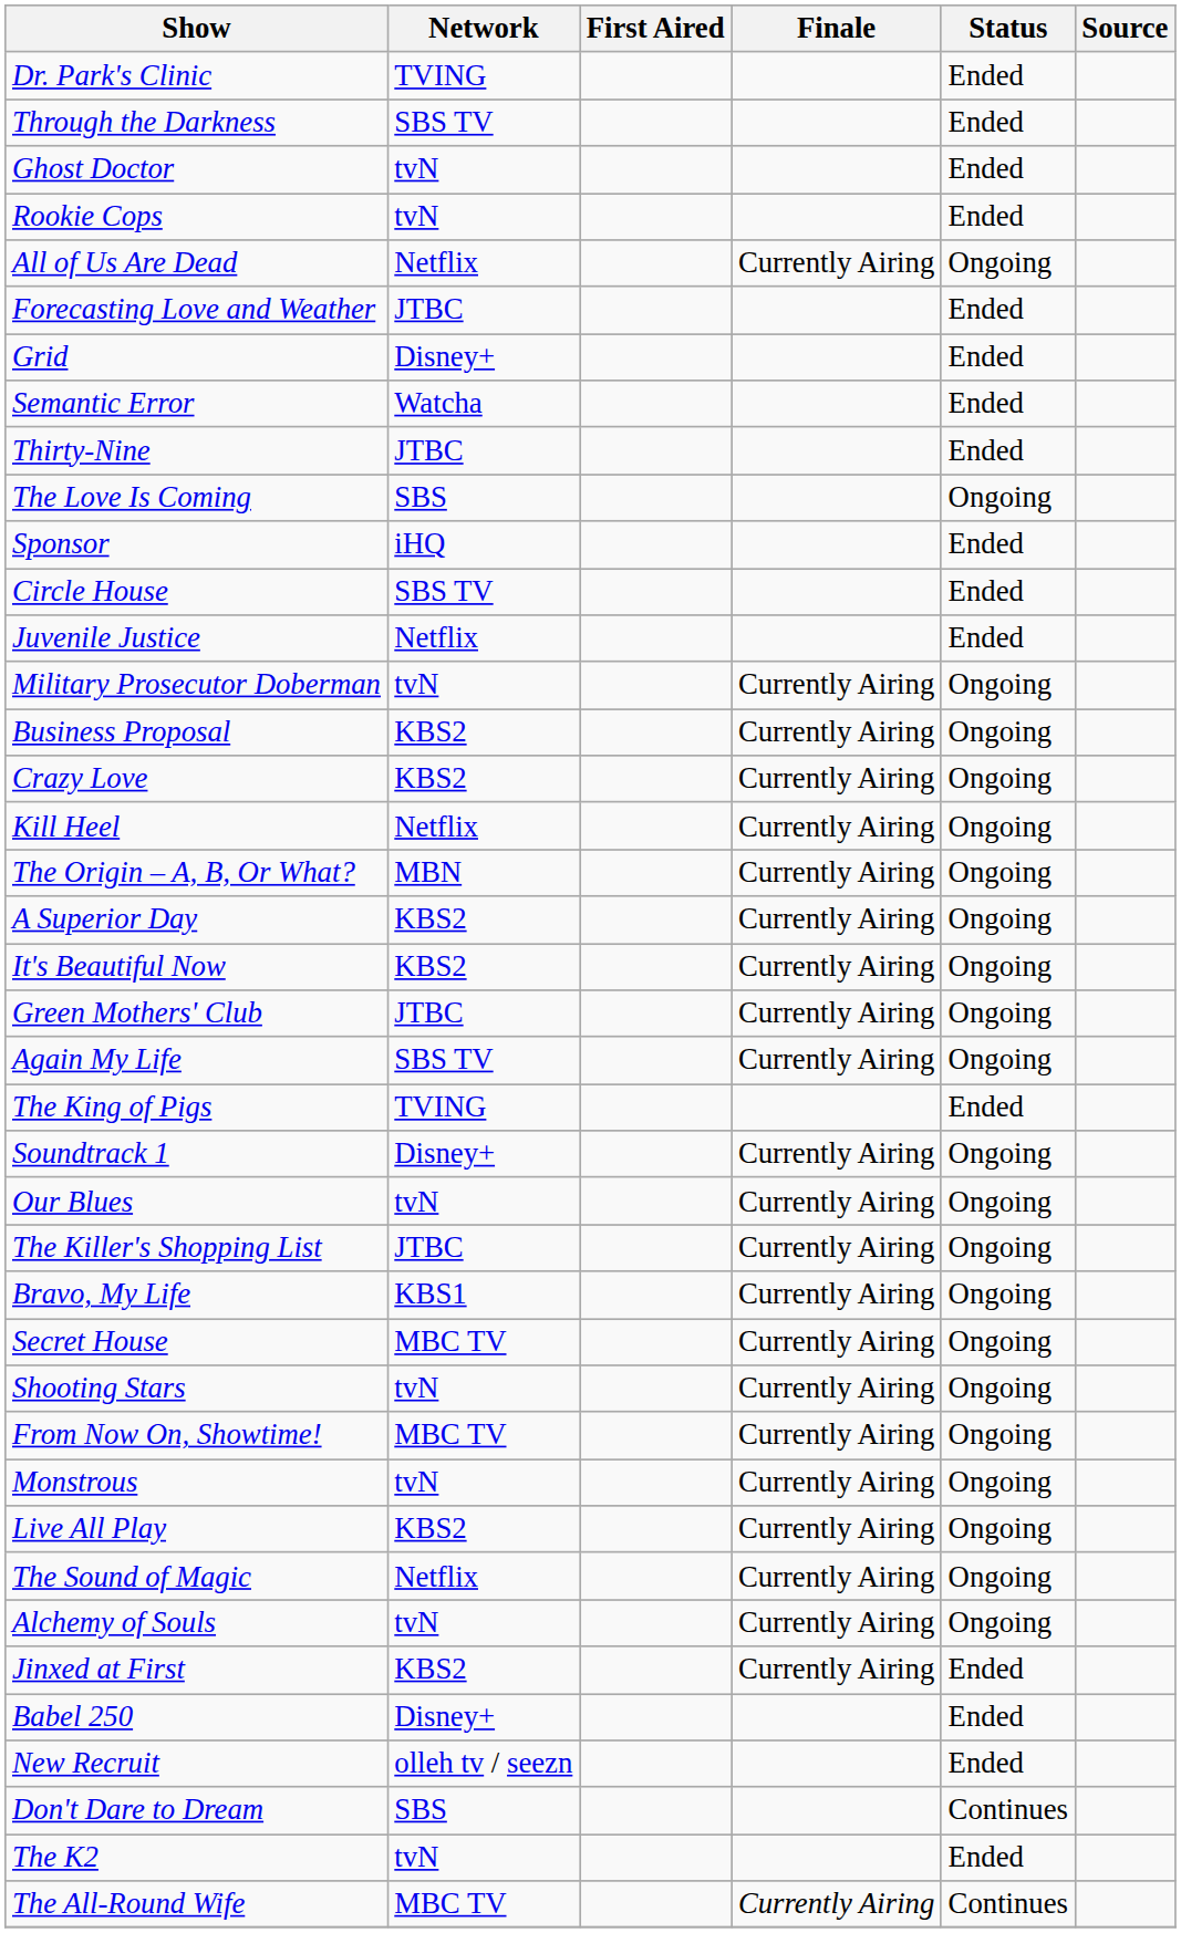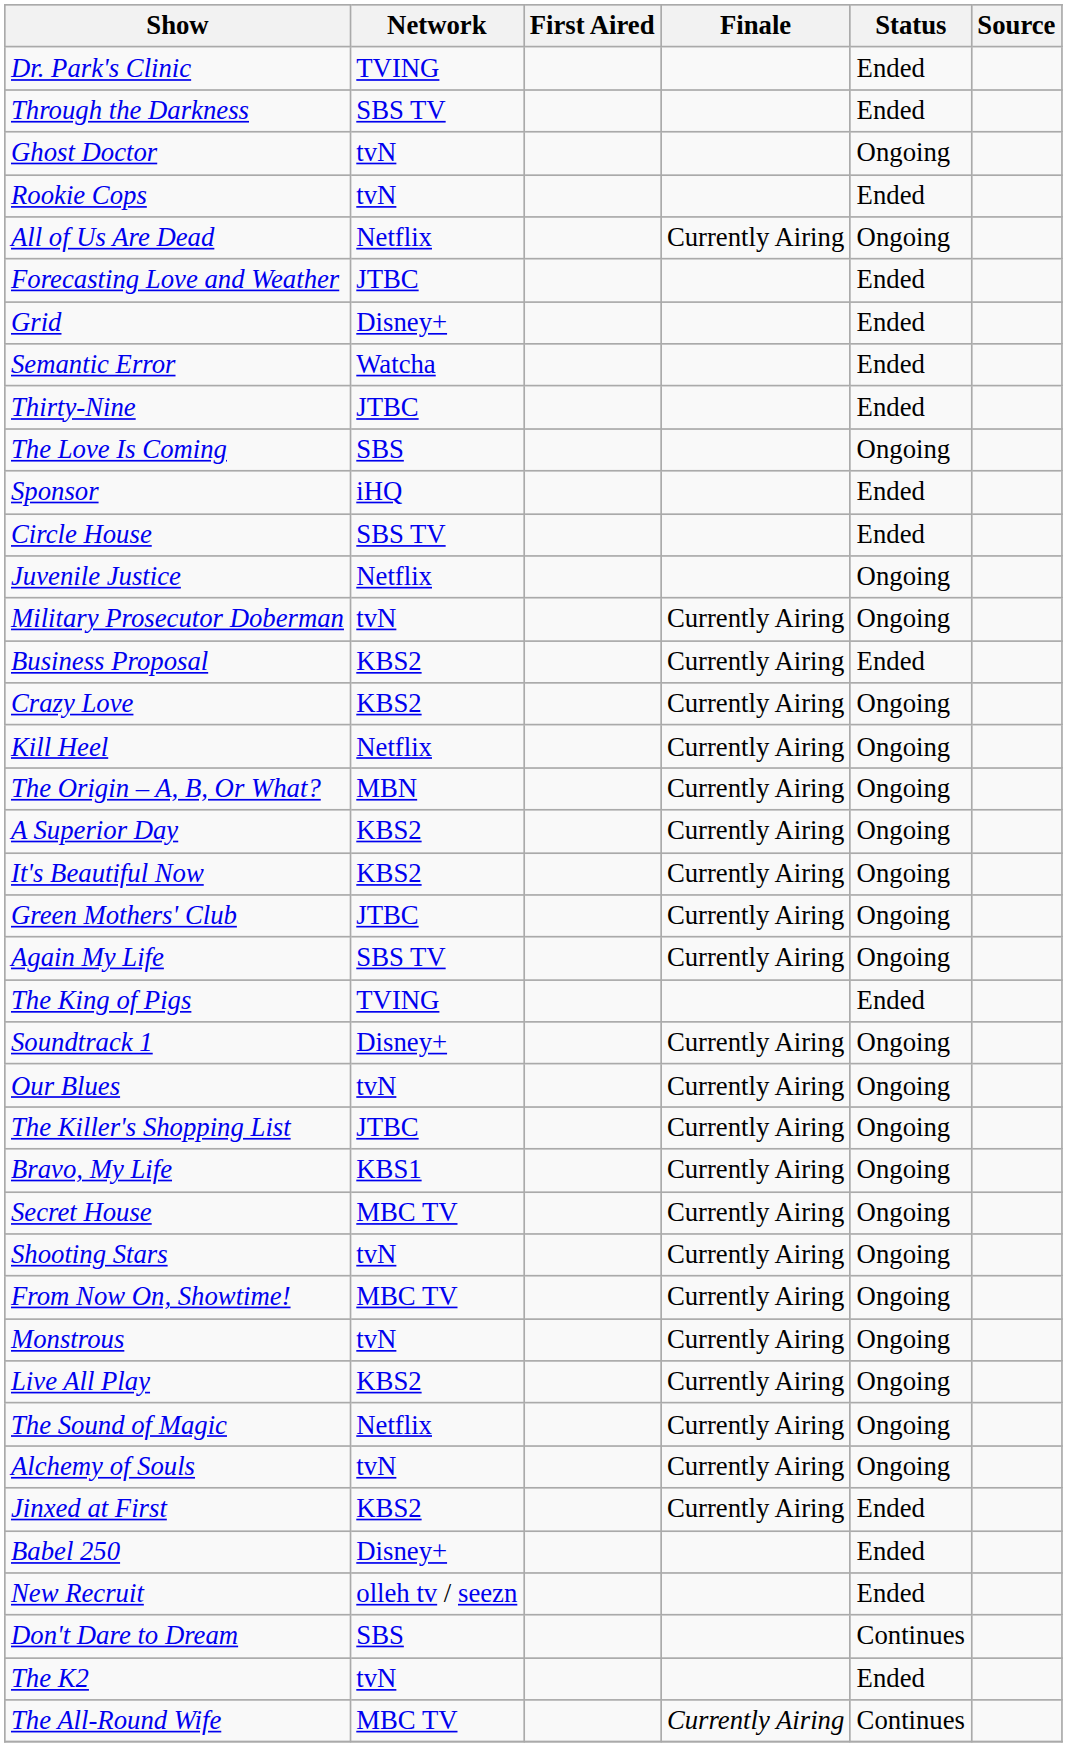Ghost Doctor | Status: Ended -> Ongoing
Juvenile Justice | Status: Ended -> Ongoing
Business Proposal | Status: Ongoing -> Ended
